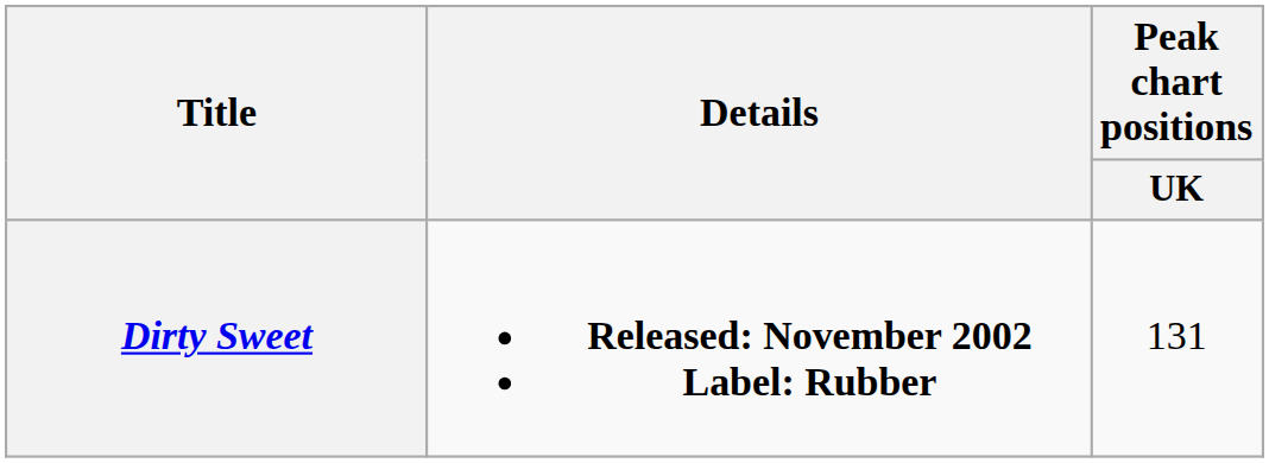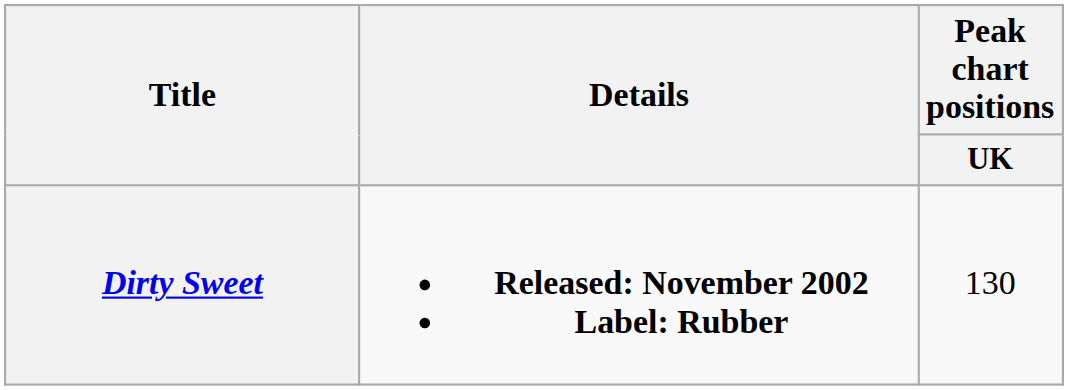Dirty Sweet | Peak chart positions / UK: 131 -> 130
